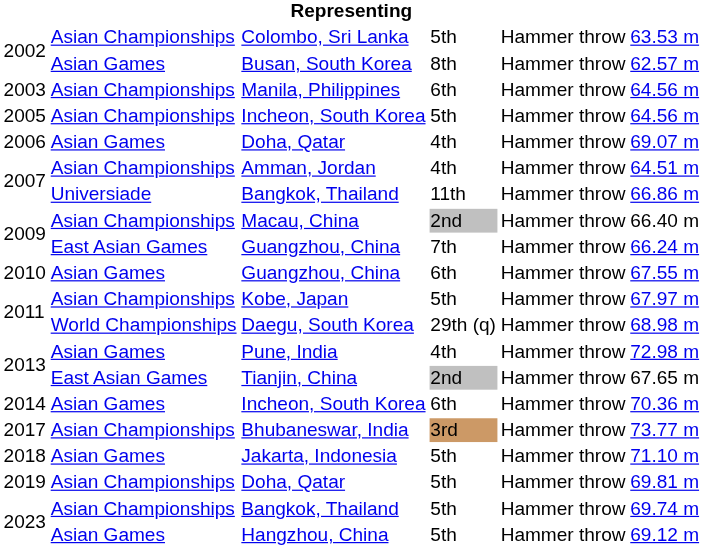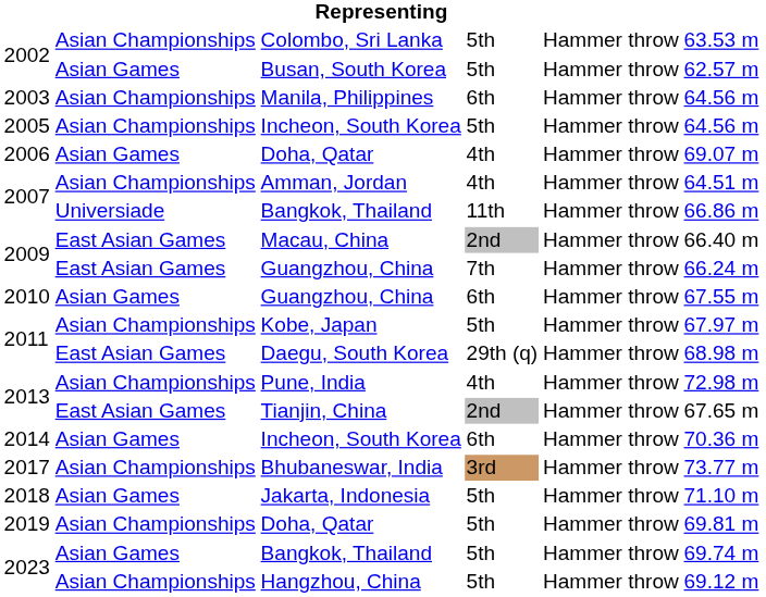Busan, South Korea | column 4: 8th -> 5th
Macau, China | column 2: Asian Championships -> East Asian Games
Daegu, South Korea | column 2: World Championships -> East Asian Games
Pune, India | column 2: Asian Games -> Asian Championships
2023 / Bangkok, Thailand | column 2: Asian Championships -> Asian Games
Hangzhou, China | column 2: Asian Games -> Asian Championships
